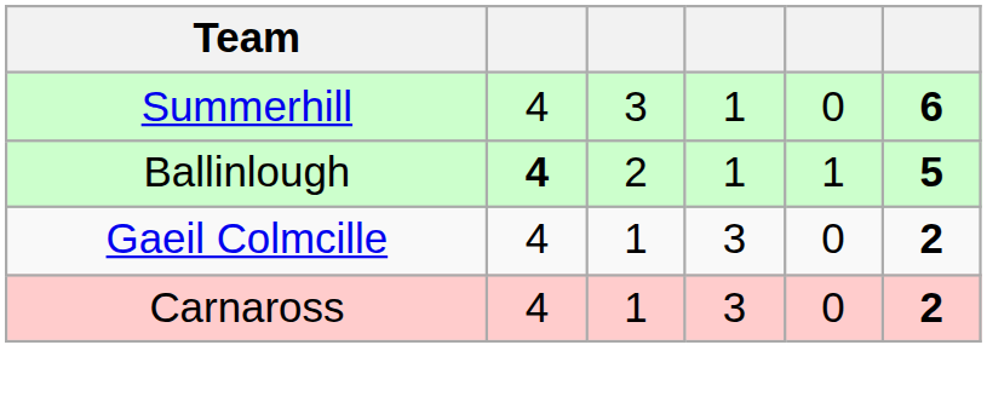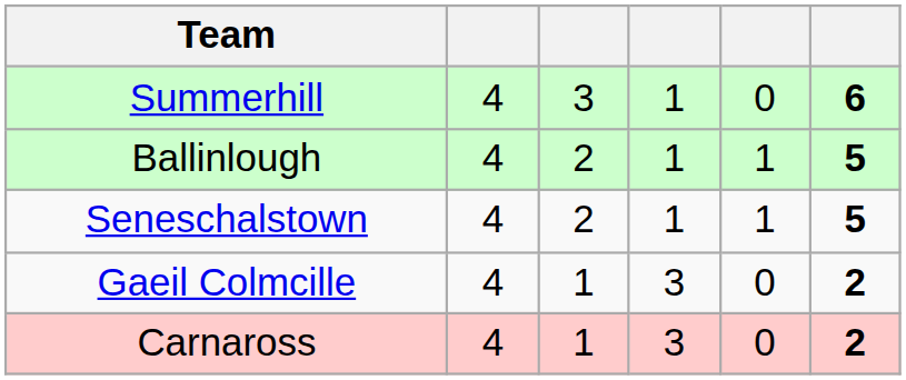Ballinlough | column 2: bold -> normal
+ row: Seneschalstown | 4 | 2 | 1 | 1 | 5
